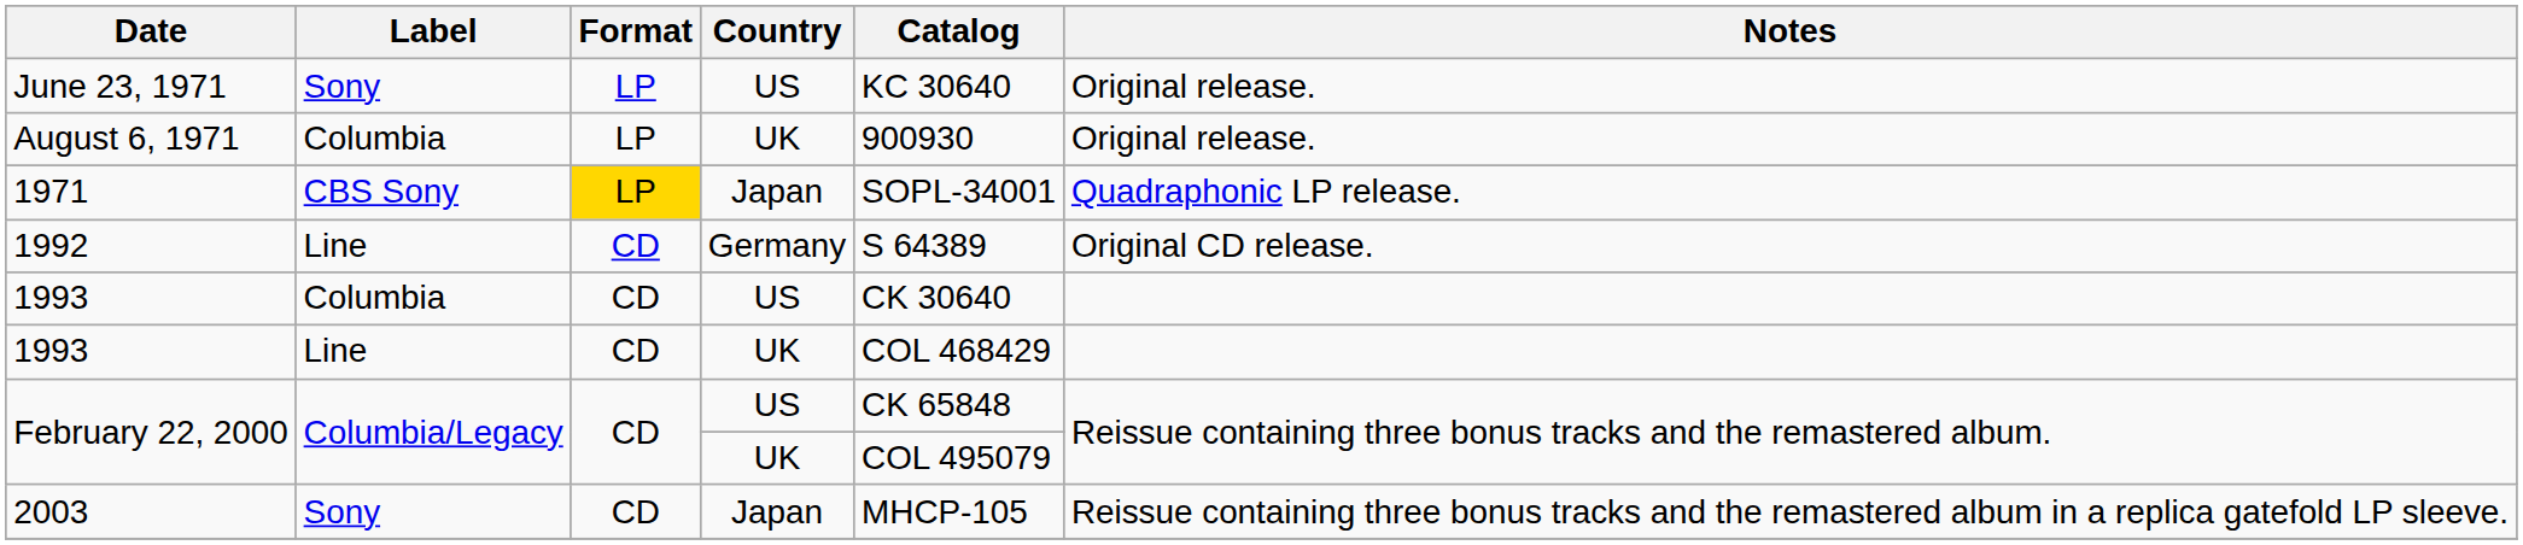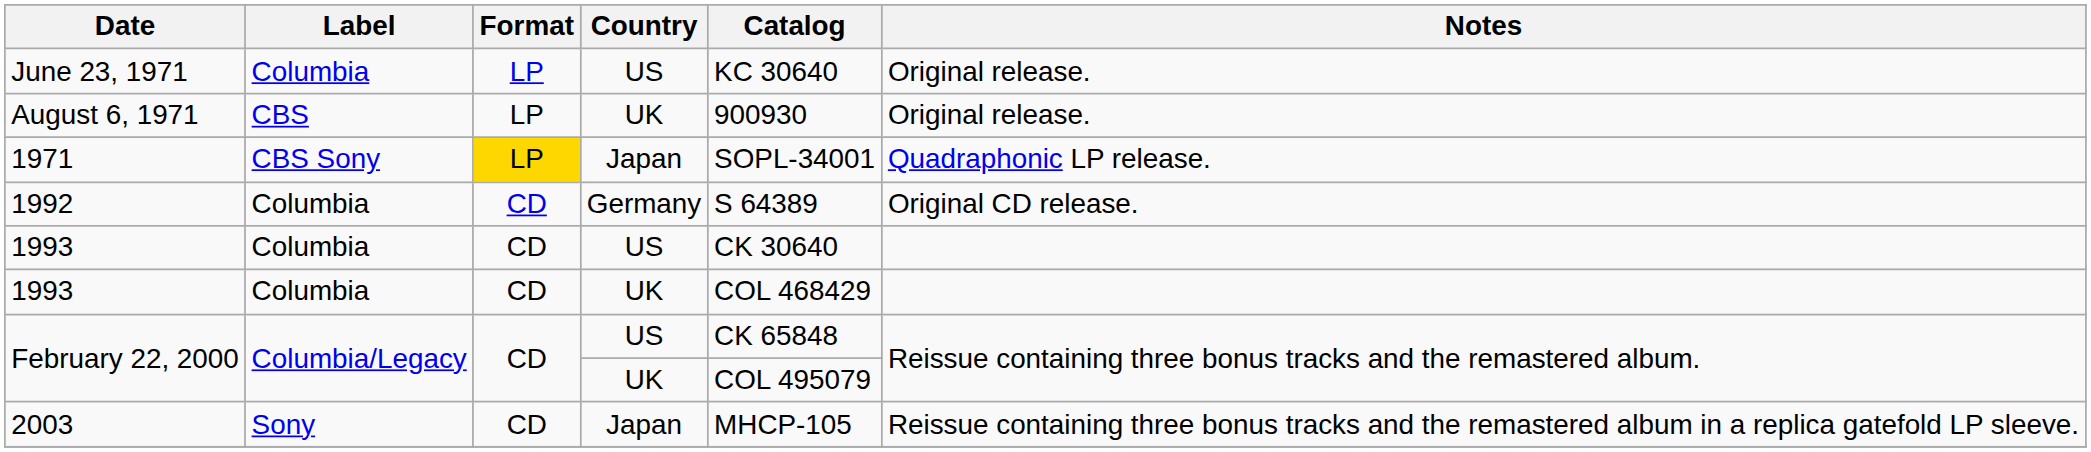June 23, 1971 | Label: Sony -> Columbia
August 6, 1971 | Label: Columbia -> CBS
1992 | Label: Line -> Columbia
1993 / UK | Label: Line -> Columbia
